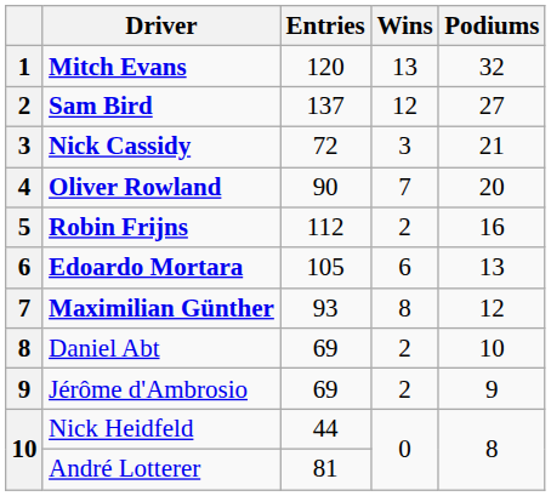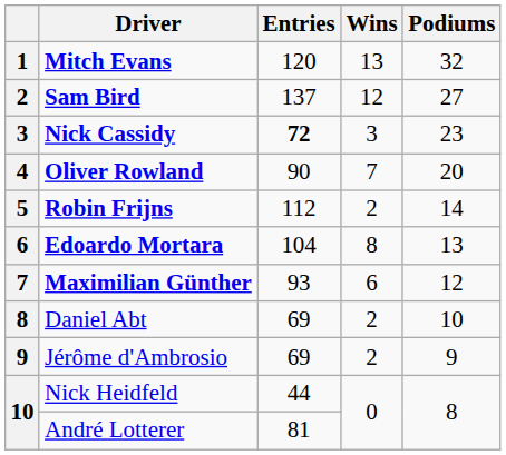Nick Cassidy | Entries: normal -> bold
Nick Cassidy | Podiums: 21 -> 23
Robin Frijns | Podiums: 16 -> 14
Edoardo Mortara | Entries: 105 -> 104
Edoardo Mortara | Wins: 6 -> 8
Maximilian Günther | Wins: 8 -> 6
